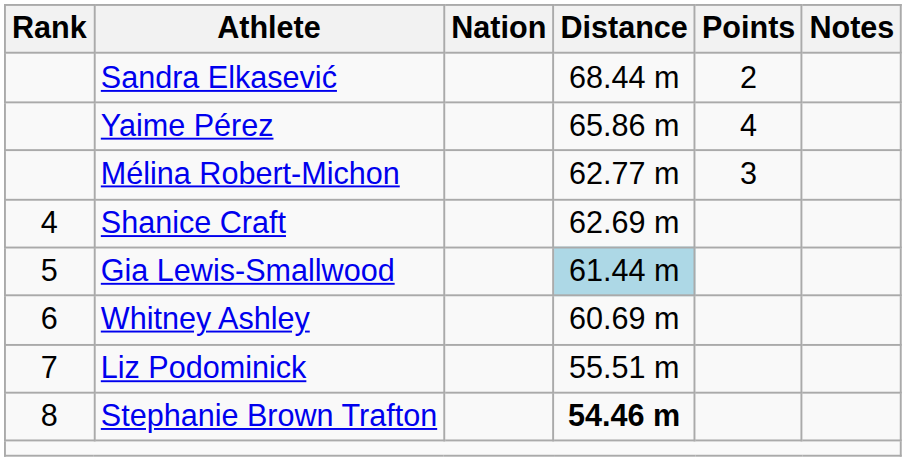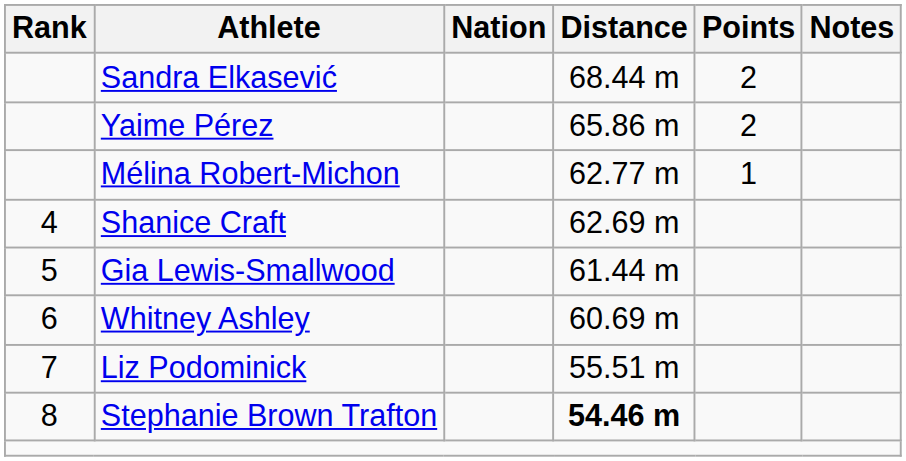Yaime Pérez | Points: 4 -> 2
Mélina Robert-Michon | Points: 3 -> 1
Gia Lewis-Smallwood | Distance: lightblue background -> no background
